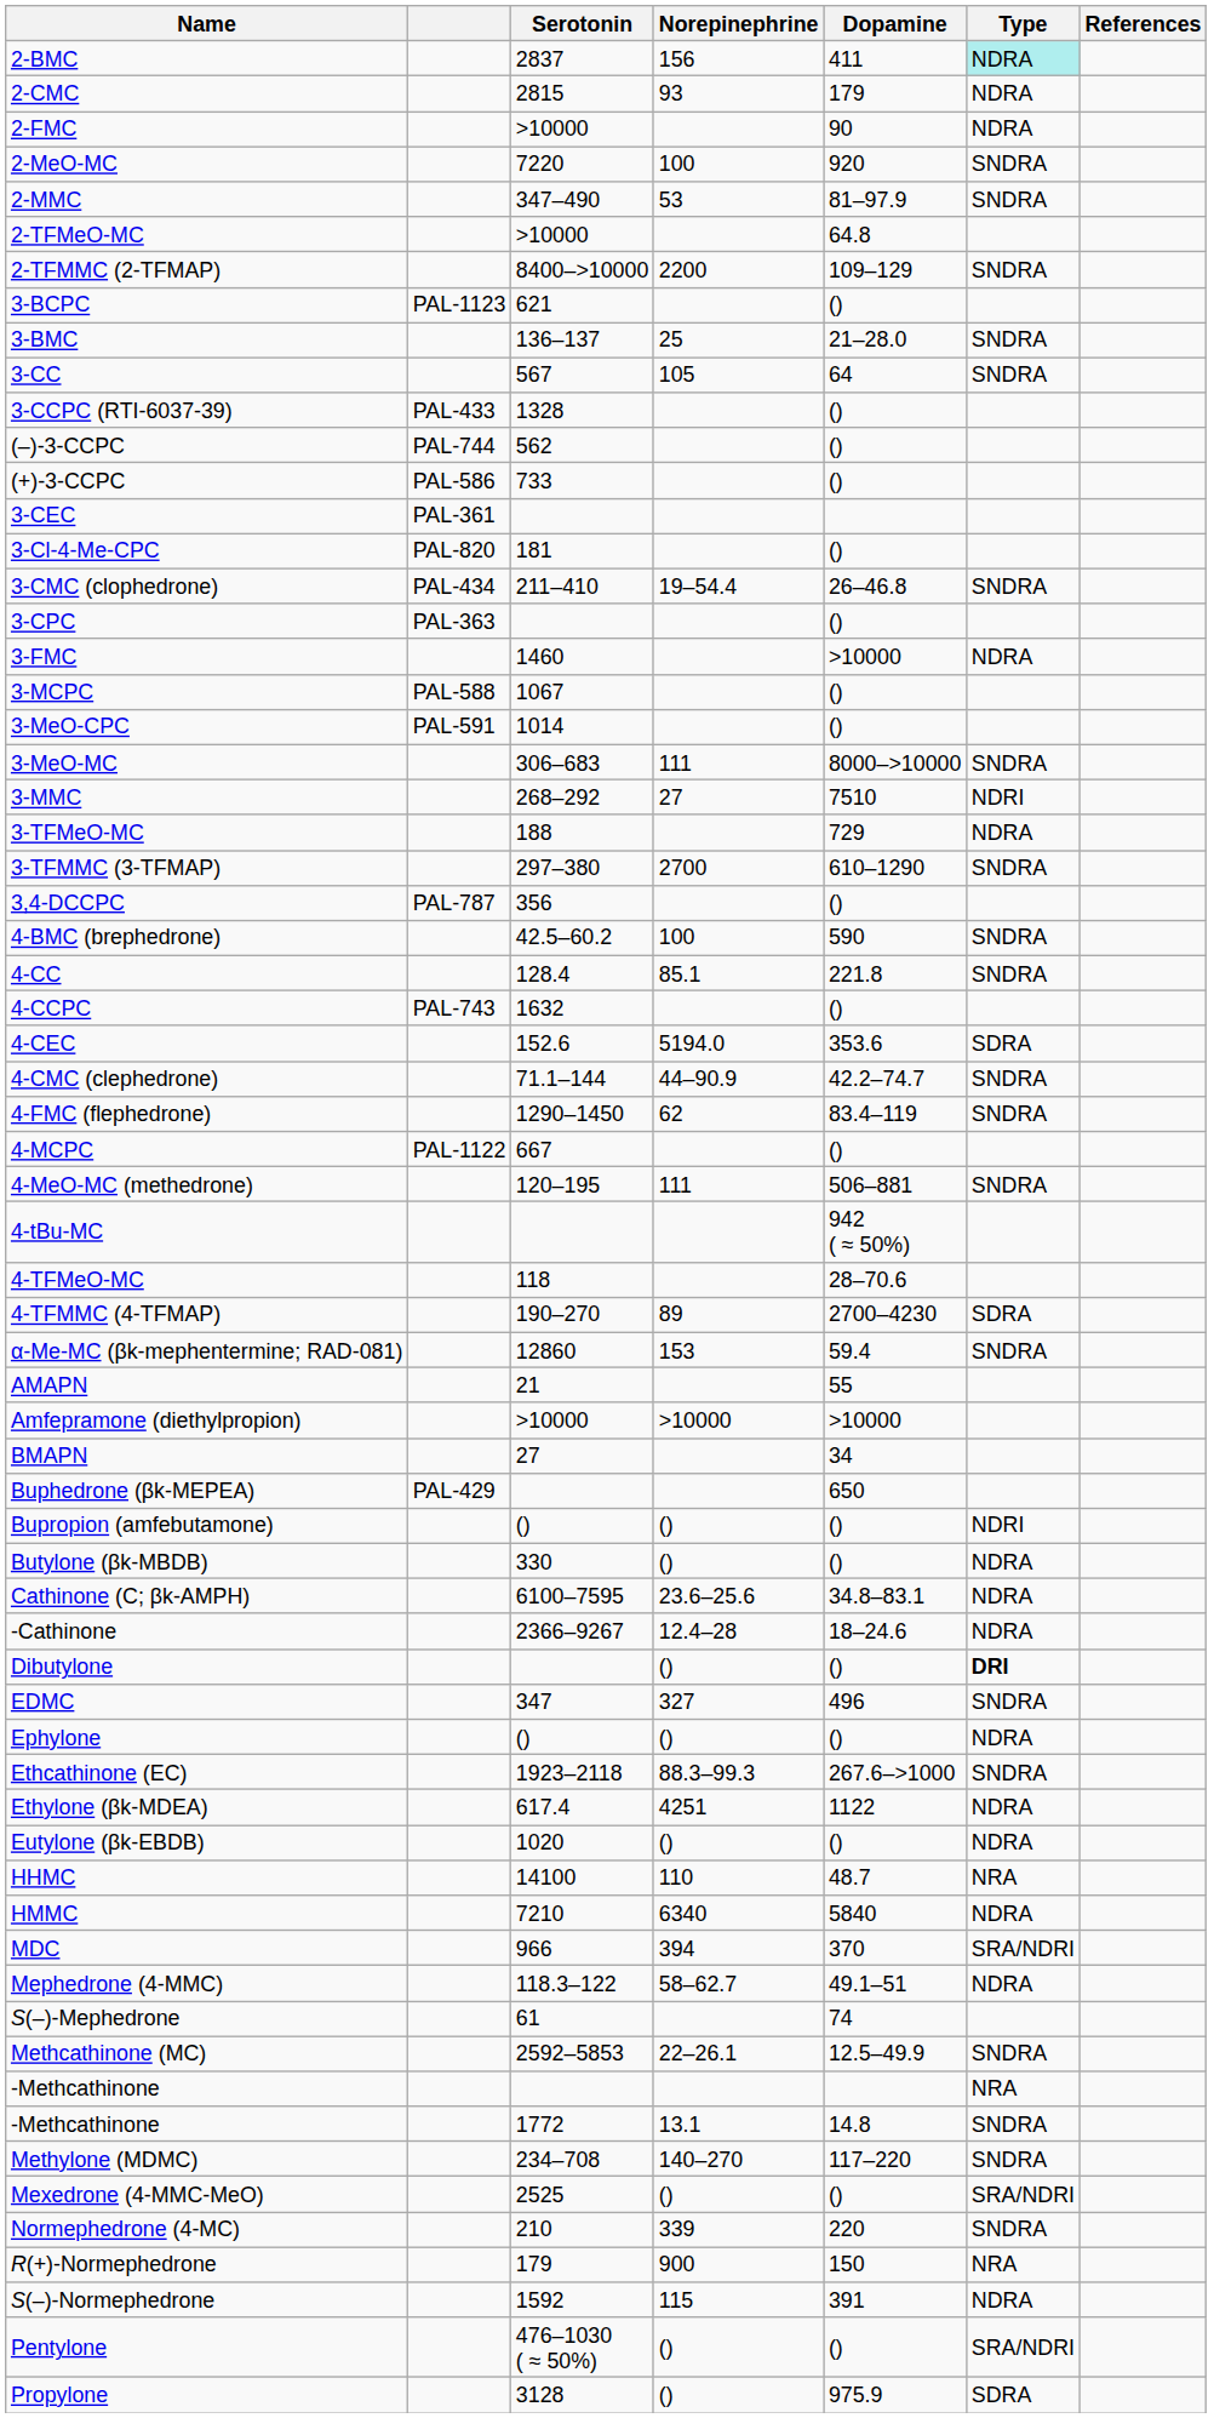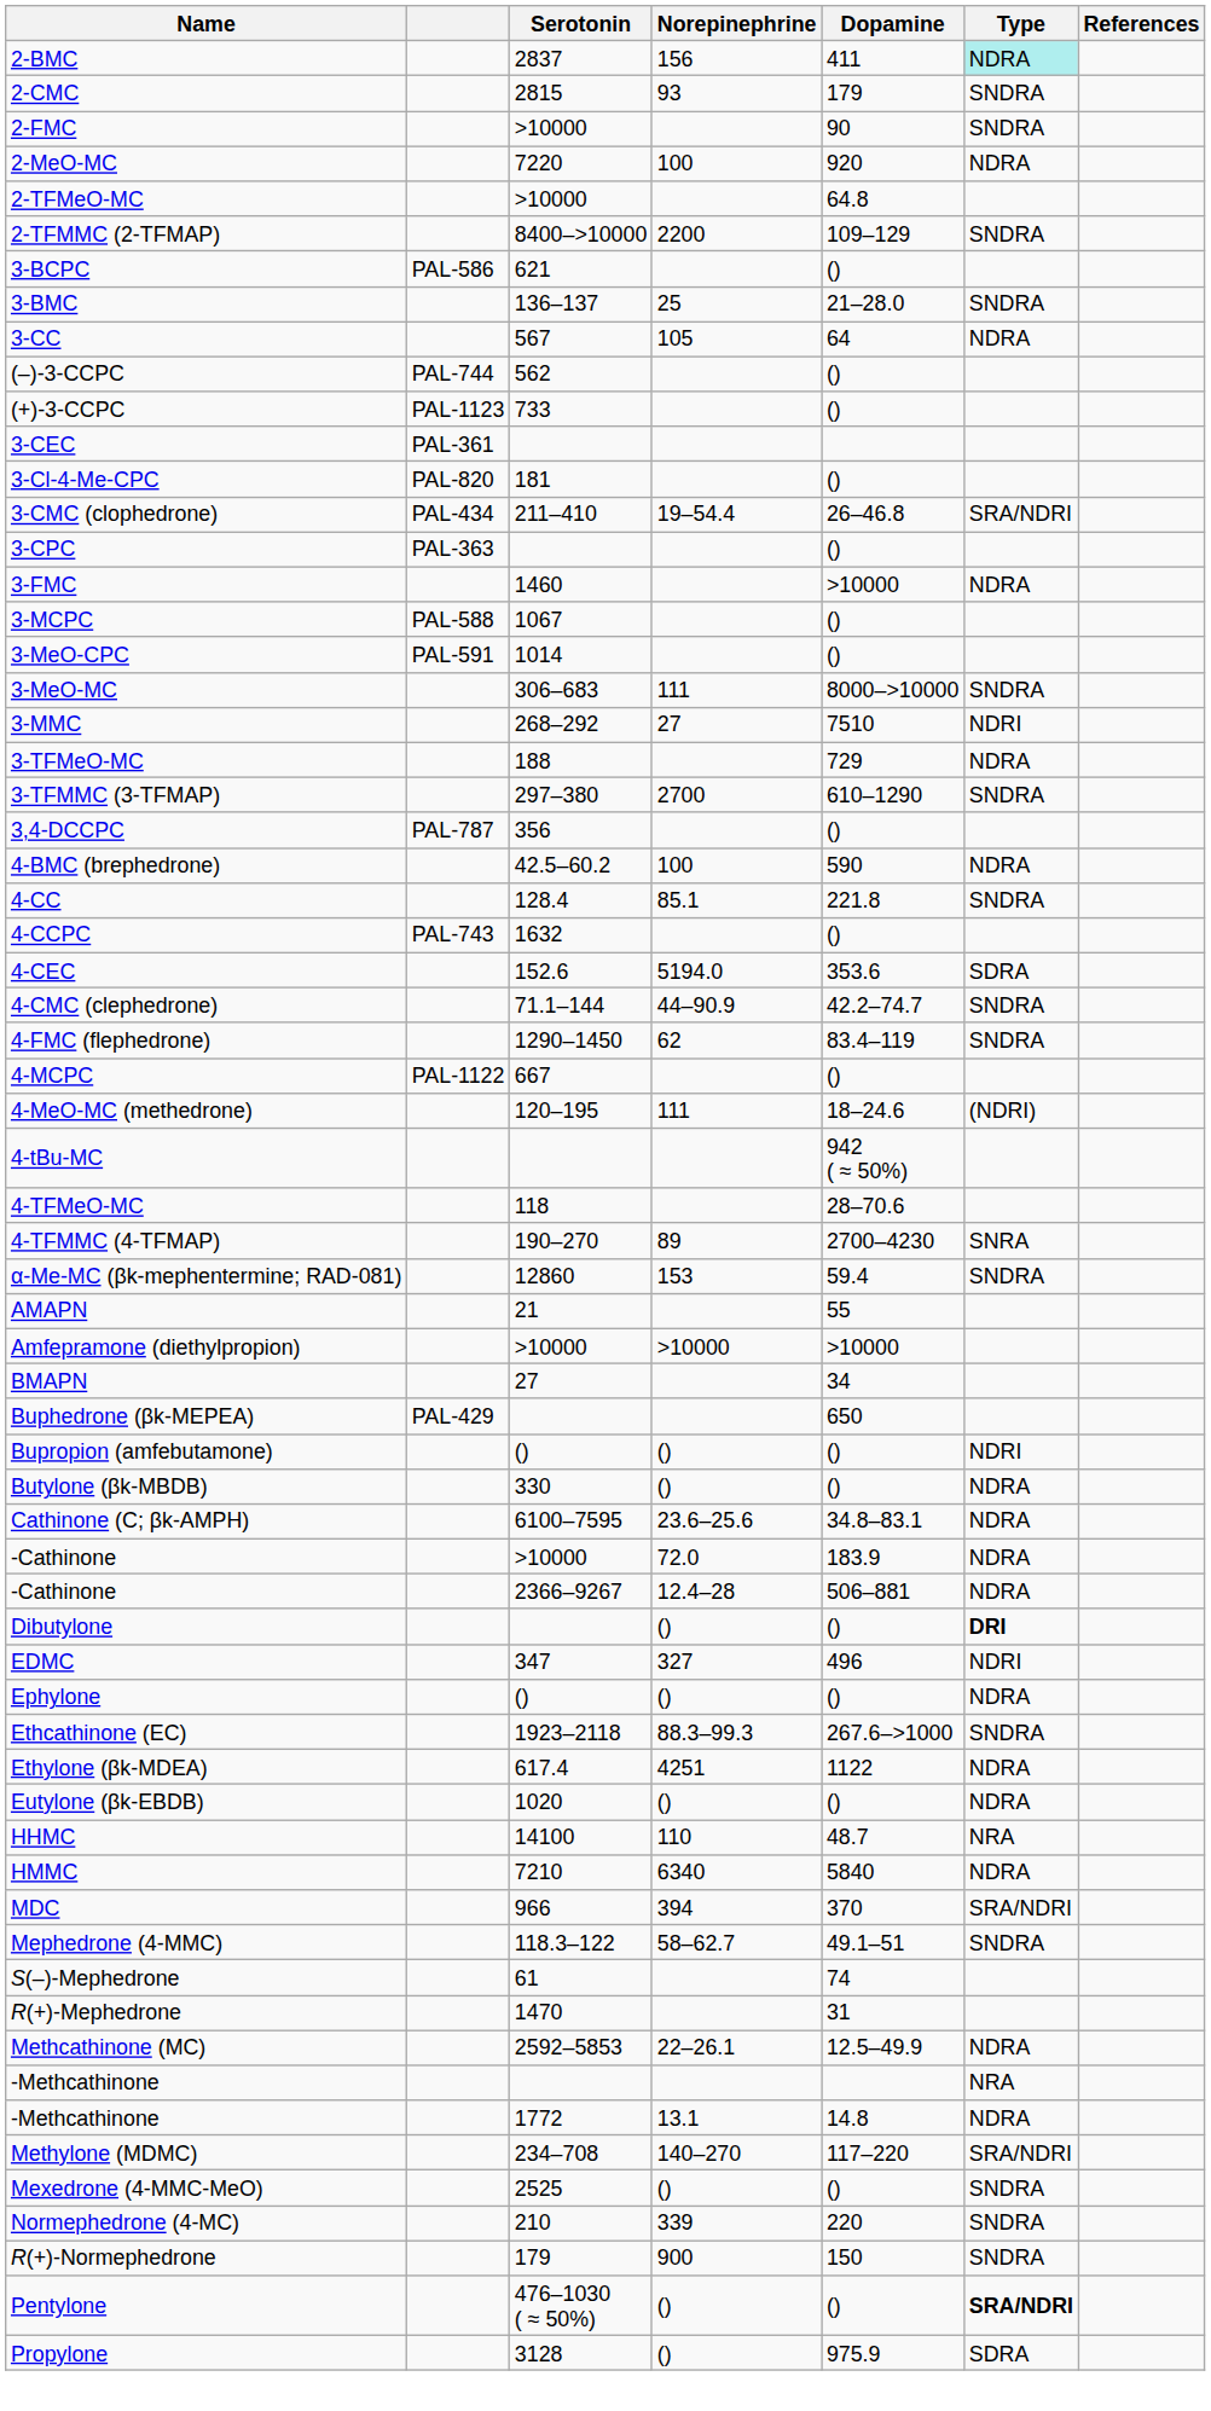2-CMC | Type: NDRA -> SNDRA
2-FMC | Type: NDRA -> SNDRA
2-MeO-MC | Type: SNDRA -> NDRA
- row: 2-MMC | 347–490 | 53 | 81–97.9 | SNDRA
3-BCPC | column 2: PAL-1123 -> PAL-586
3-CC | Type: SNDRA -> NDRA
- row: 3-CCPC (RTI-6037-39) | PAL-433 | 1328 | ()
(+)-3-CCPC | column 2: PAL-586 -> PAL-1123
3-CMC (clophedrone) | Type: SNDRA -> SRA/NDRI
4-BMC (brephedrone) | Type: SNDRA -> NDRA
4-MeO-MC (methedrone) | Dopamine: 506–881 -> 18–24.6
4-MeO-MC (methedrone) | Type: SNDRA -> (NDRI)
4-TFMMC (4-TFMAP) | Type: SDRA -> SNRA
+ row: -Cathinone | >10000 | 72.0 | 183.9 | NDRA
-Cathinone / 2366–9267 | Dopamine: 18–24.6 -> 506–881
EDMC | Type: SNDRA -> NDRI
Mephedrone (4-MMC) | Type: NDRA -> SNDRA
+ row: R(+)-Mephedrone | 1470 | 31
Methcathinone (MC) | Type: SNDRA -> NDRA
-Methcathinone / 1772 | Type: SNDRA -> NDRA
Methylone (MDMC) | Type: SNDRA -> SRA/NDRI
Mexedrone (4-MMC-MeO) | Type: SRA/NDRI -> SNDRA
R(+)-Normephedrone | Type: NRA -> SNDRA
- row: S(–)-Normephedrone | 1592 | 115 | 391 | NDRA
Pentylone | Type: normal -> bold
